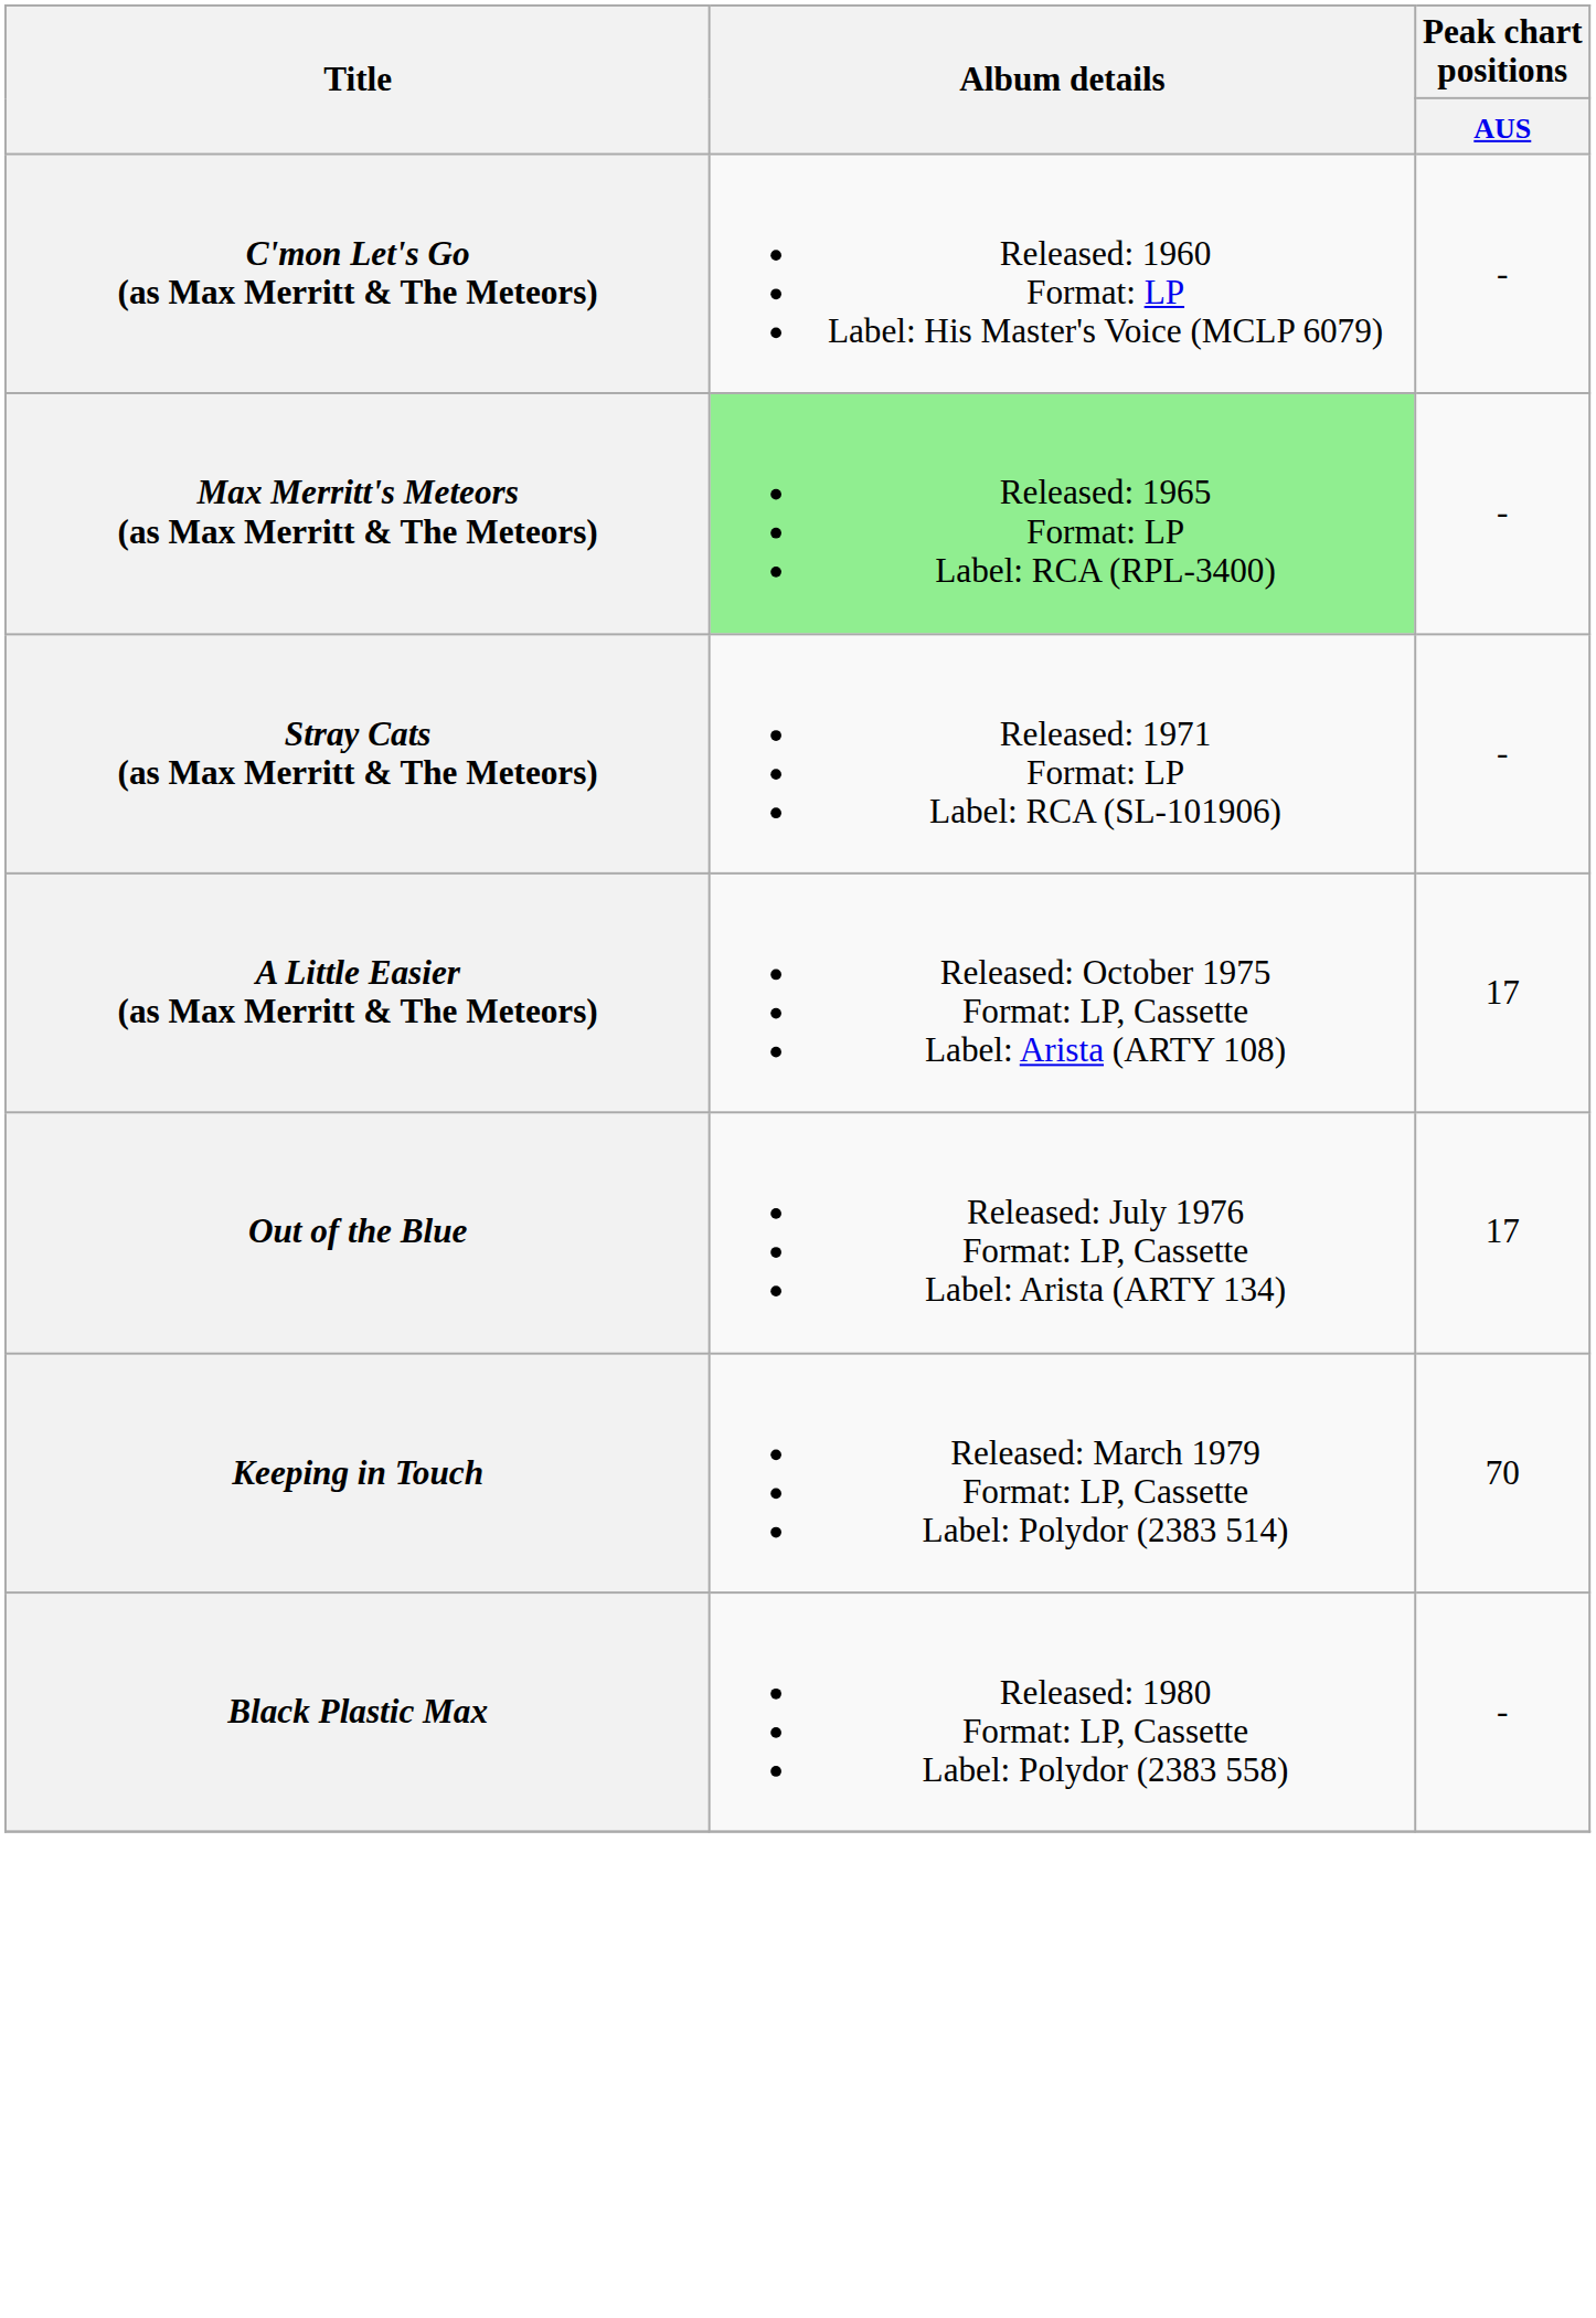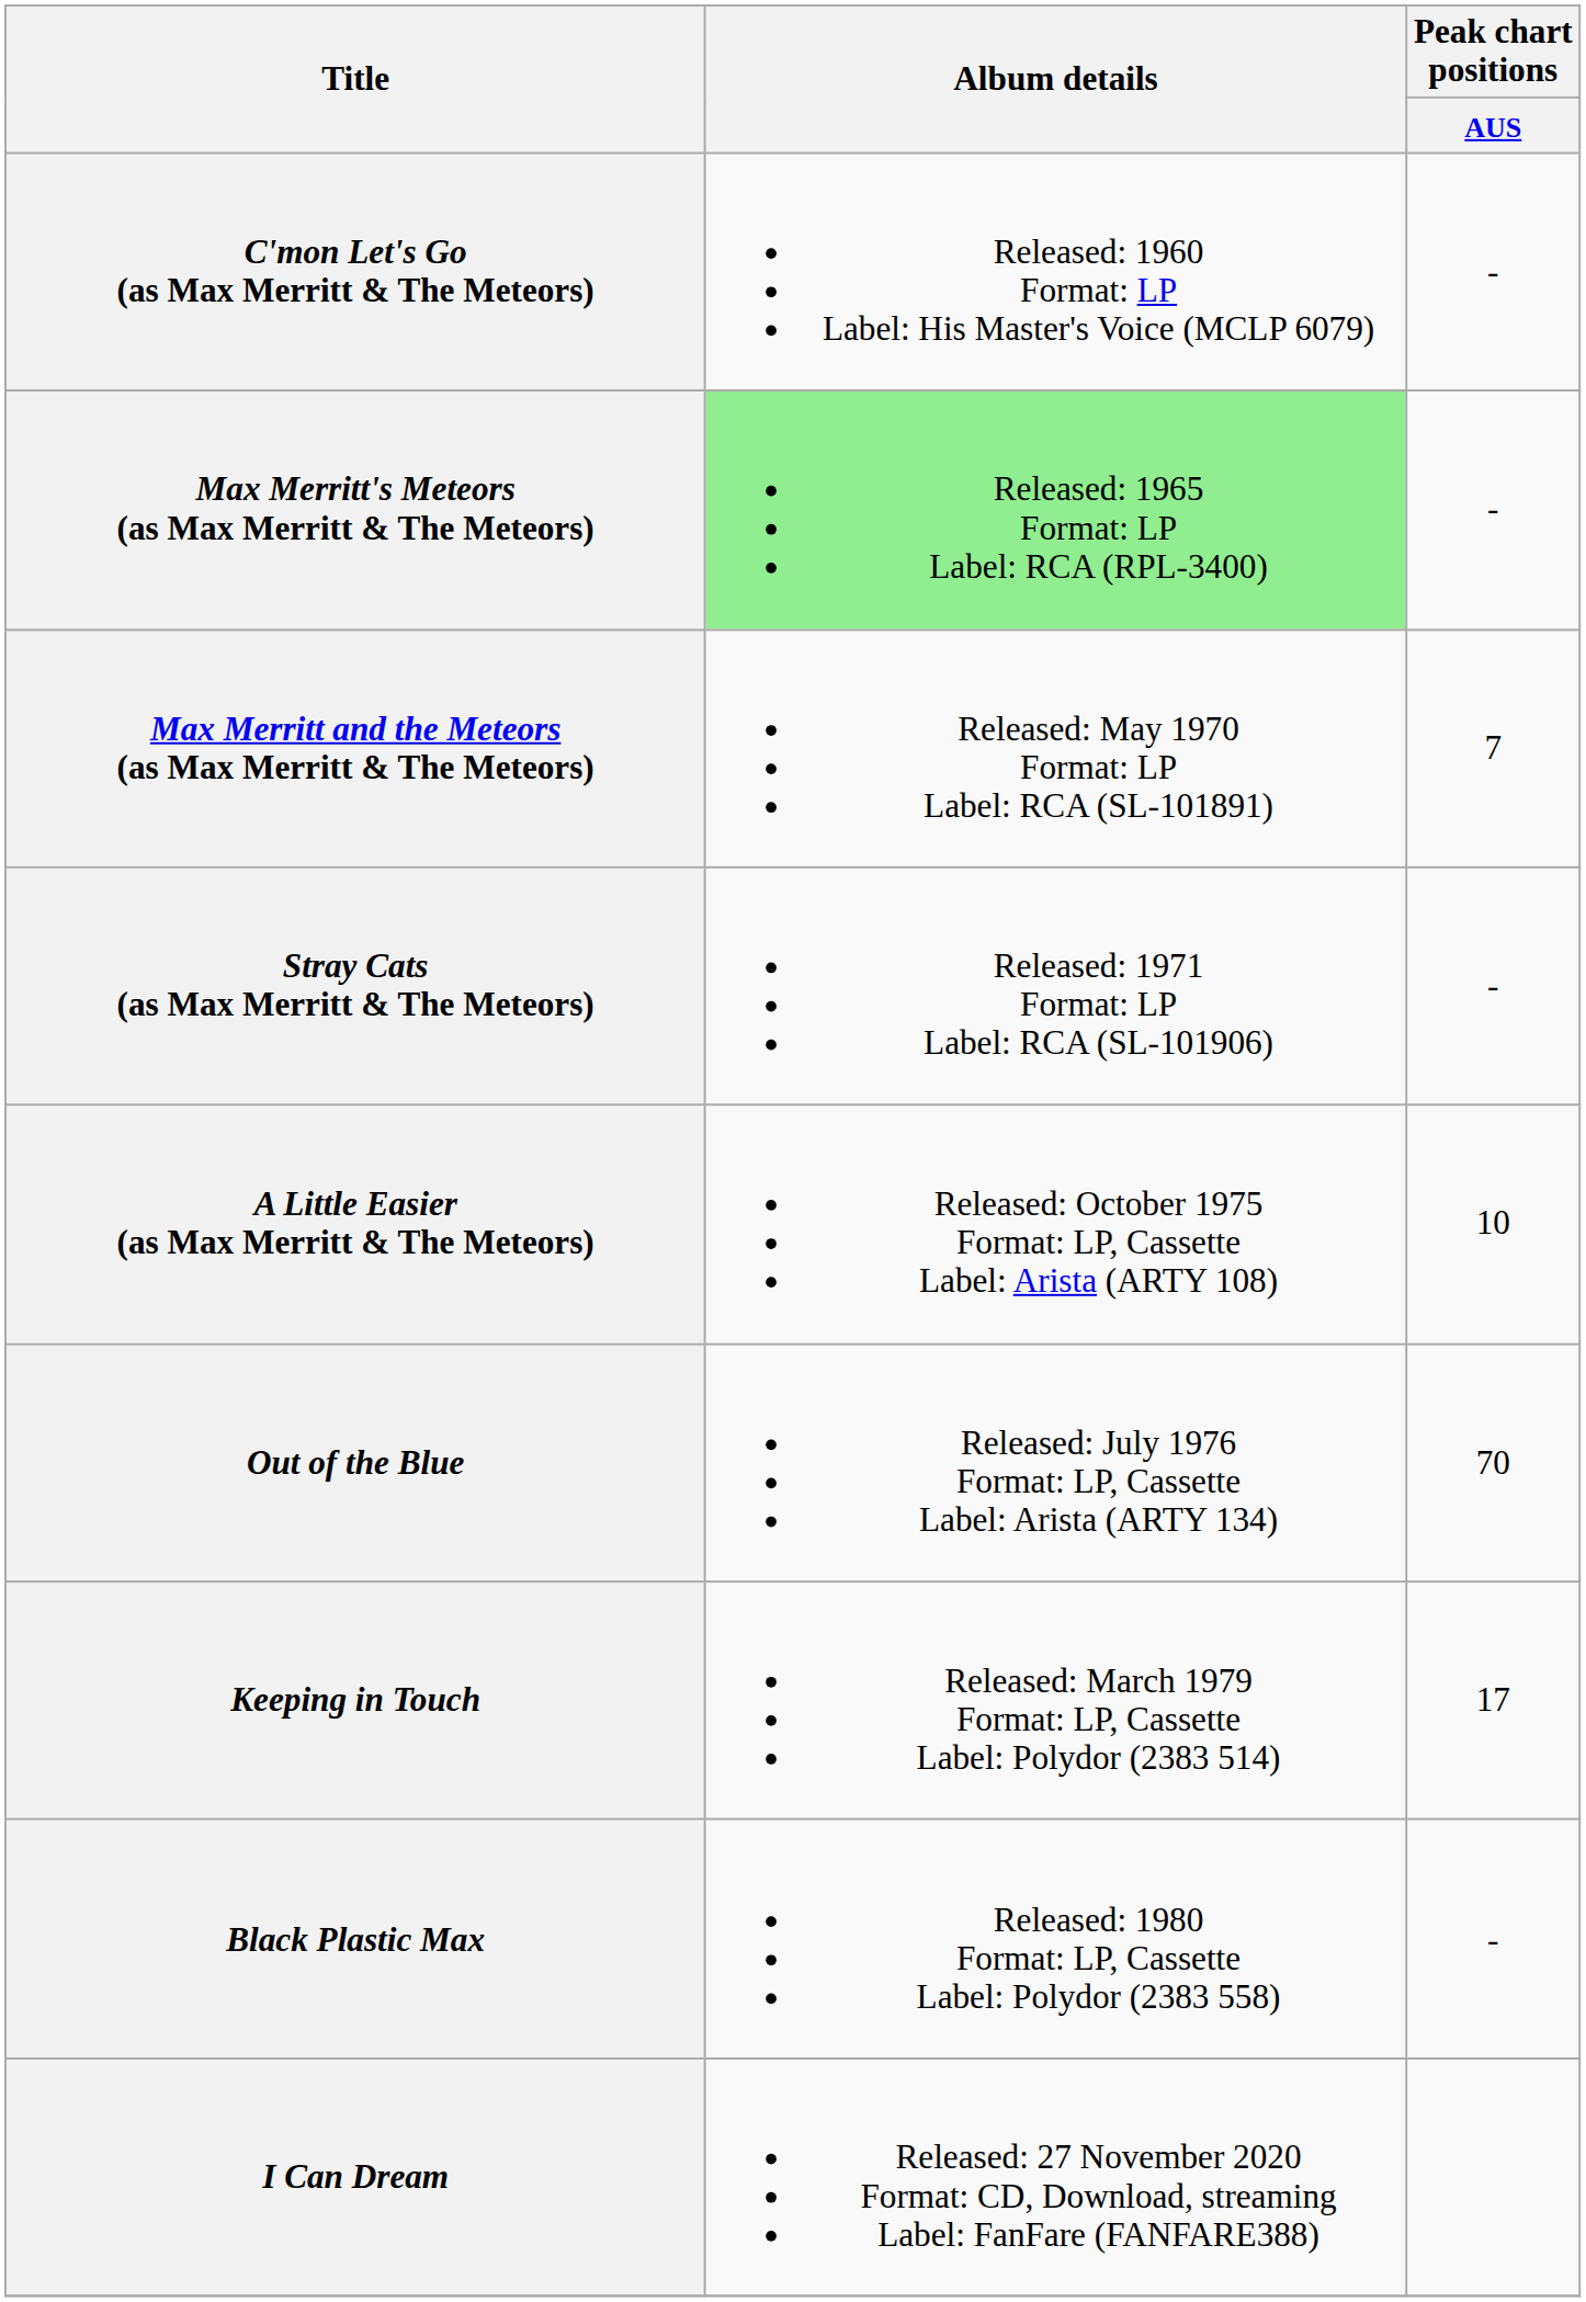+ row: Max Merritt and the Meteors (as Max Merritt & The Meteors) | Released: May 1970 Format: LP Label: RCA (SL-101891) | 7
A Little Easier (as Max Merritt & The Meteors) | Peak chart positions / AUS: 17 -> 10
Out of the Blue | Peak chart positions / AUS: 17 -> 70
Keeping in Touch | Peak chart positions / AUS: 70 -> 17
+ row: I Can Dream | Released: 27 November 2020 Format: CD, Download, streaming Label: FanFare (FANFARE388)
